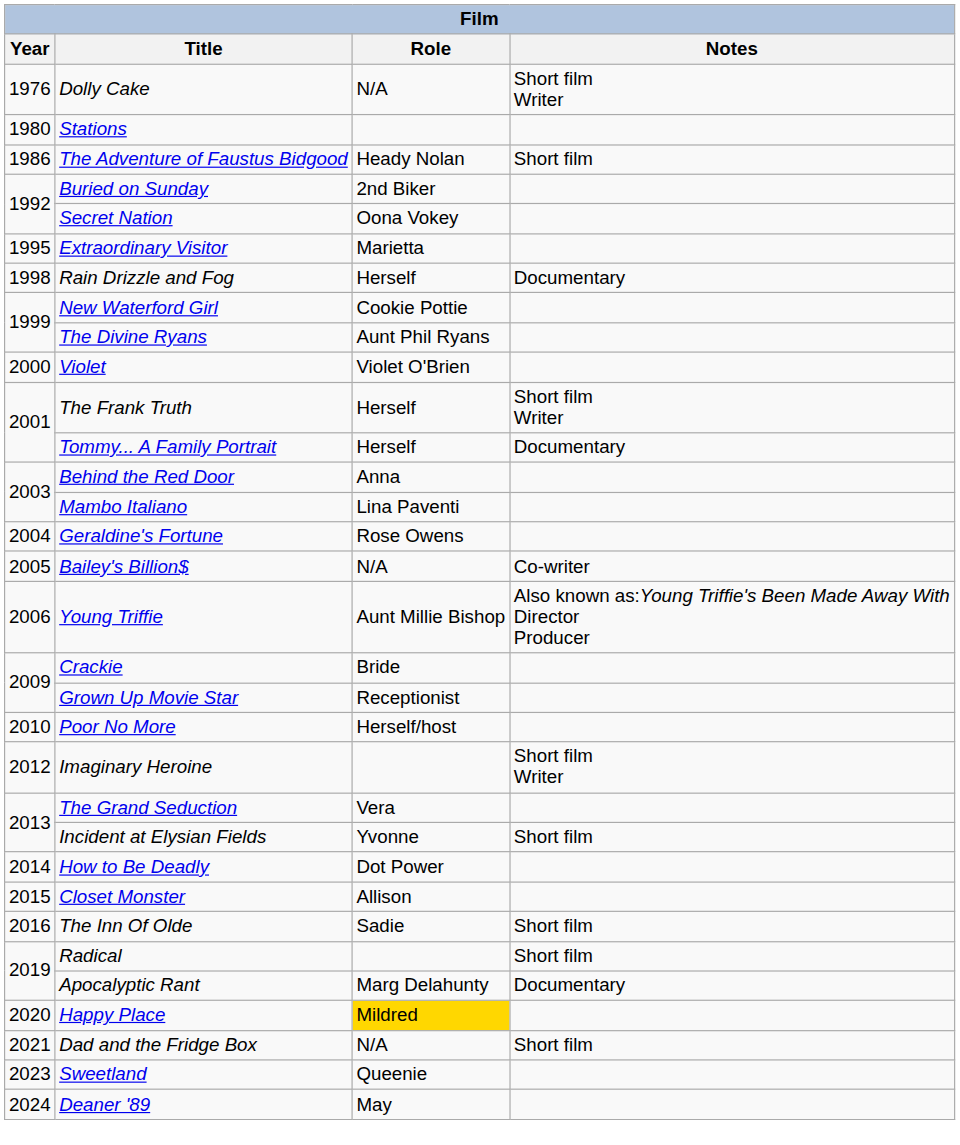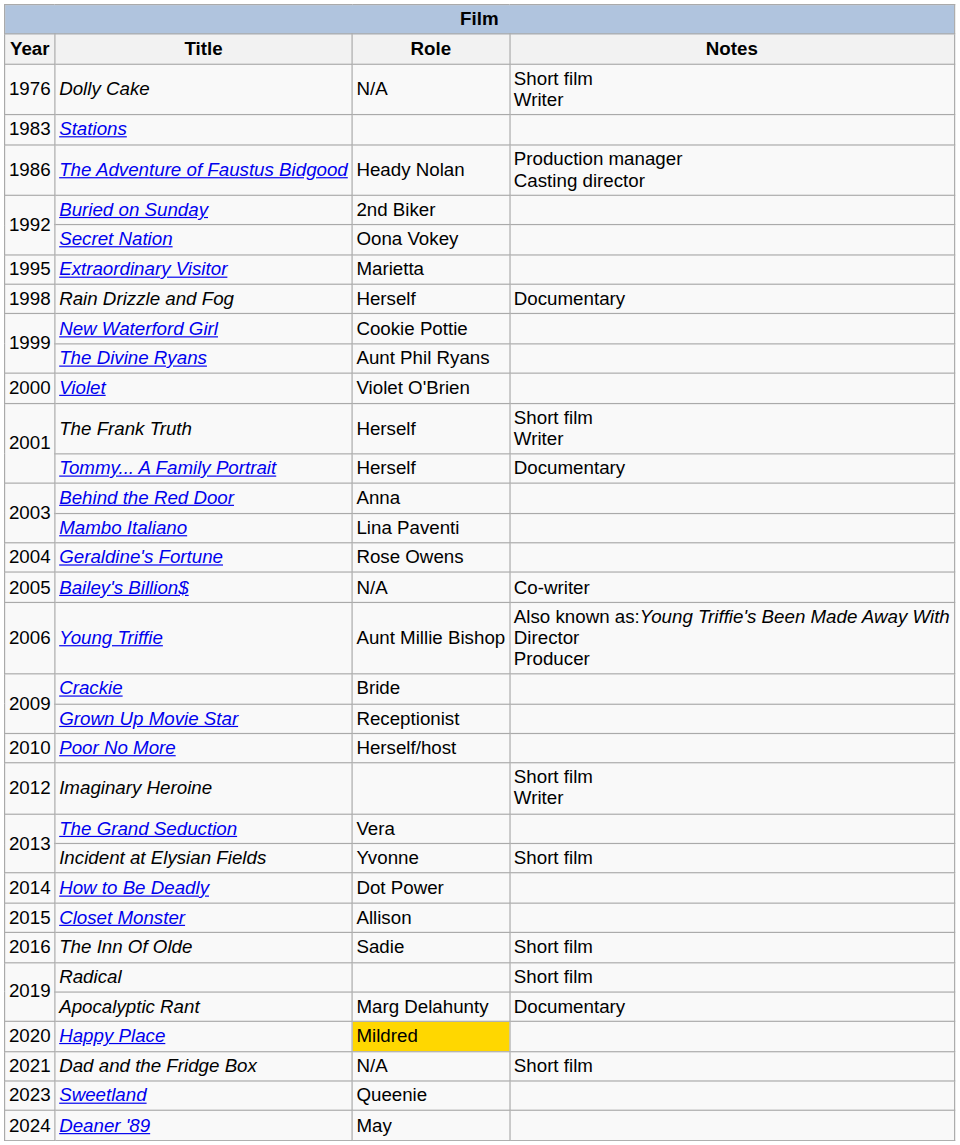Stations | Year: 1980 -> 1983
The Adventure of Faustus Bidgood | Notes: Short film -> Production manager Casting director
